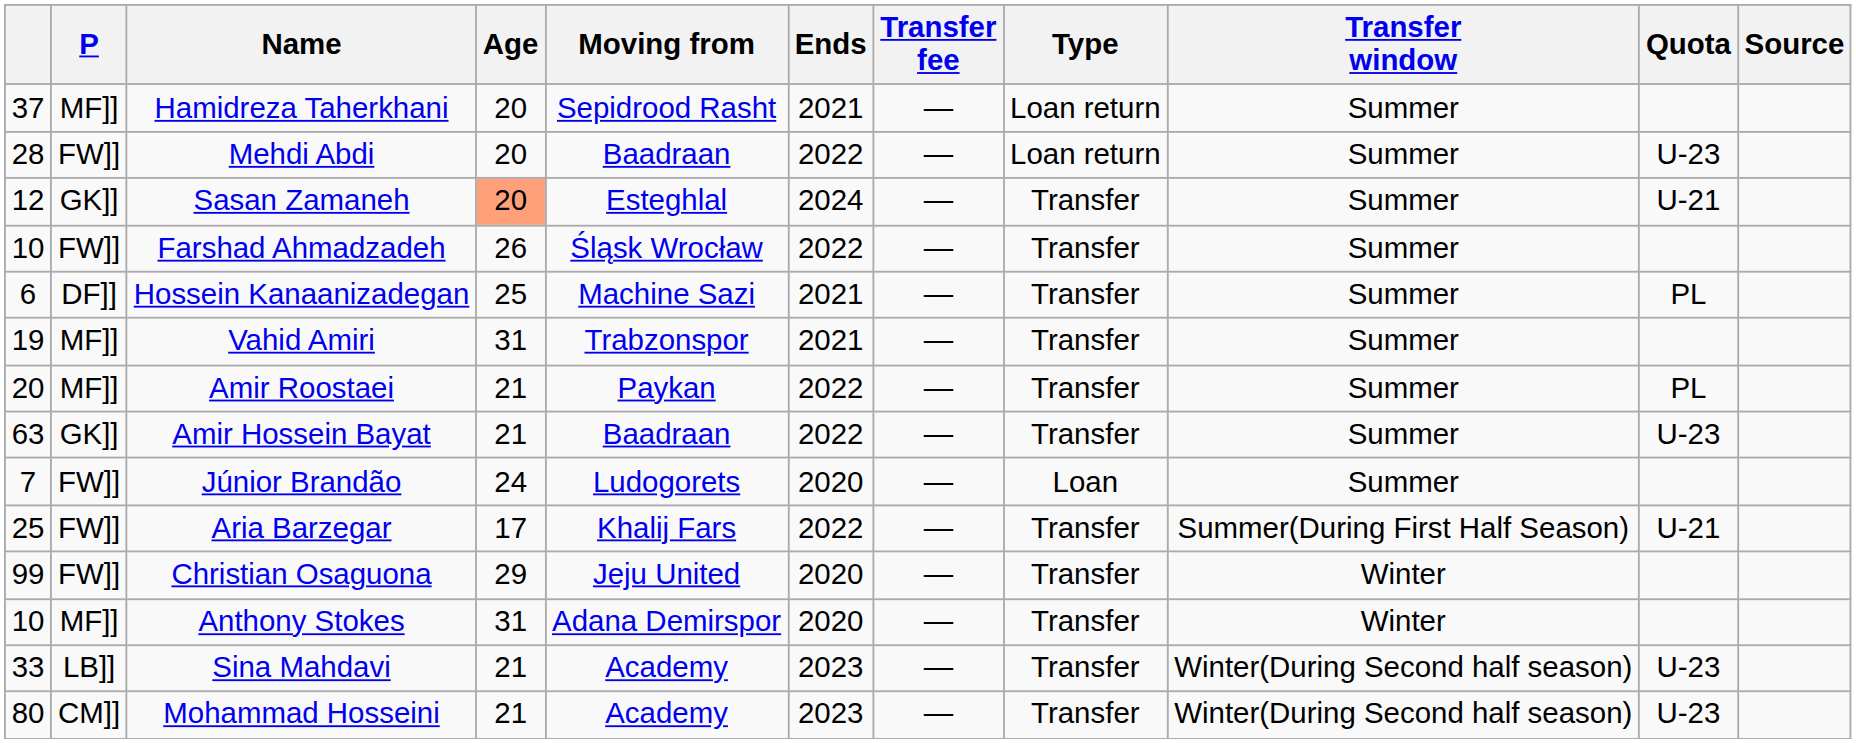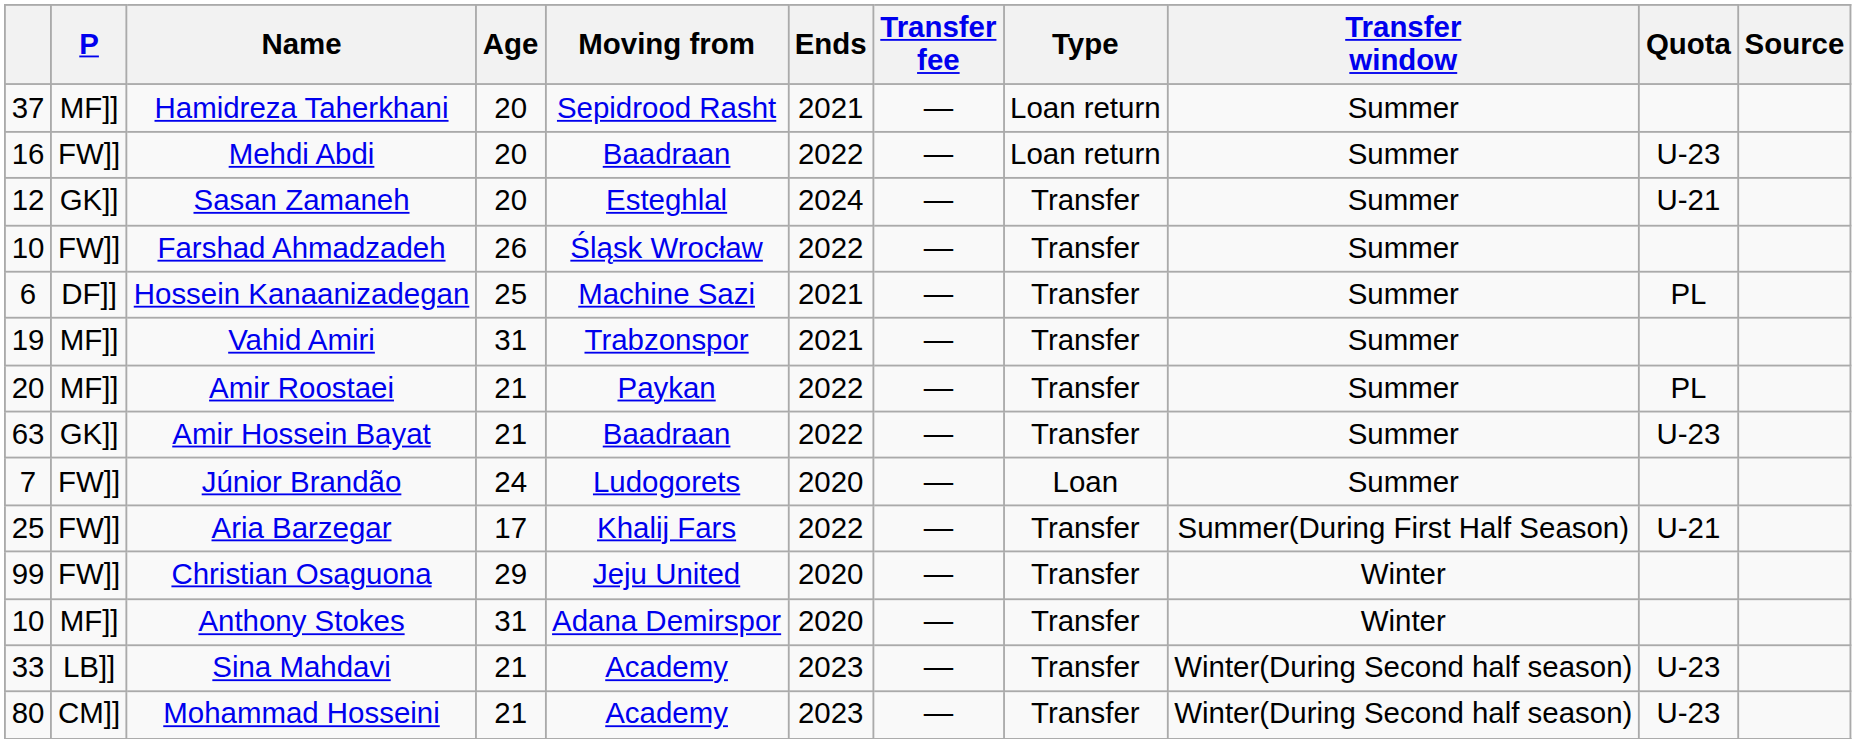Mehdi Abdi | column 1: 28 -> 16
Sasan Zamaneh | Age: lightsalmon background -> no background
